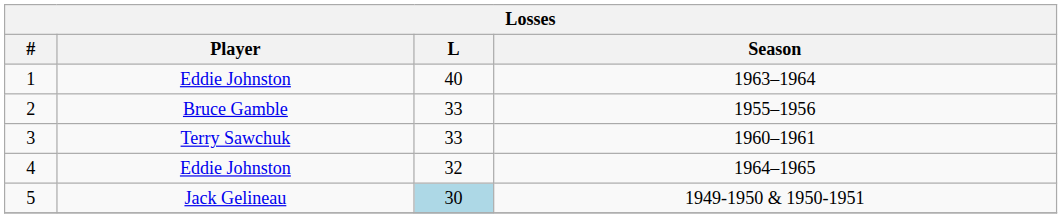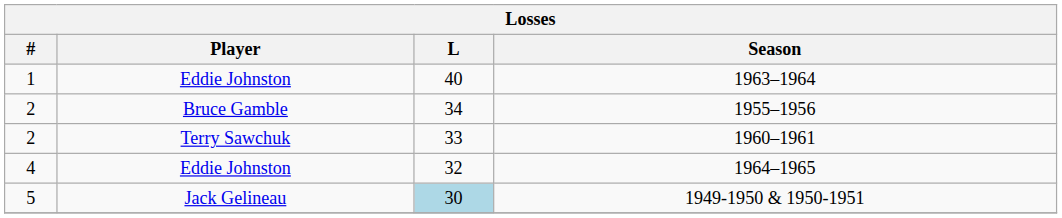1955–1956 | L: 33 -> 34
1960–1961 | #: 3 -> 2
